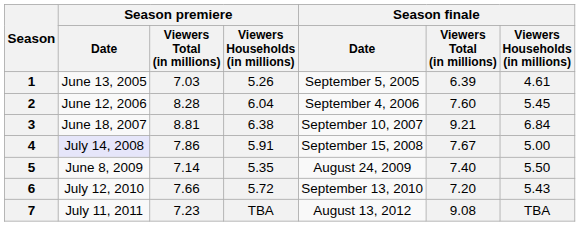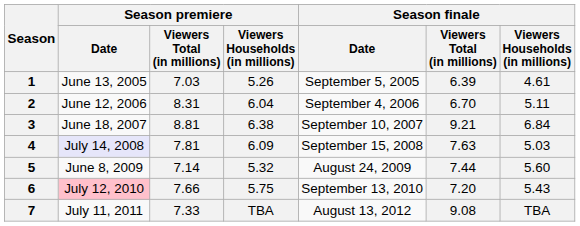2 | Season premiere / Viewers Total (in millions): 8.28 -> 8.31
2 | Season finale / Viewers Total (in millions): 7.60 -> 6.70
2 | Season finale / Viewers Households (in millions): 5.45 -> 5.11
4 | Season premiere / Viewers Total (in millions): 7.86 -> 7.81
4 | Season premiere / Viewers Households (in millions): 5.91 -> 6.09
4 | Season finale / Viewers Total (in millions): 7.67 -> 7.63
4 | Season finale / Viewers Households (in millions): 5.00 -> 5.03
5 | Season premiere / Viewers Households (in millions): 5.35 -> 5.32
5 | Season finale / Viewers Total (in millions): 7.40 -> 7.44
5 | Season finale / Viewers Households (in millions): 5.50 -> 5.60
6 | Season premiere / Date: no background -> pink background
6 | Season premiere / Viewers Households (in millions): 5.72 -> 5.75
7 | Season premiere / Viewers Total (in millions): 7.23 -> 7.33
